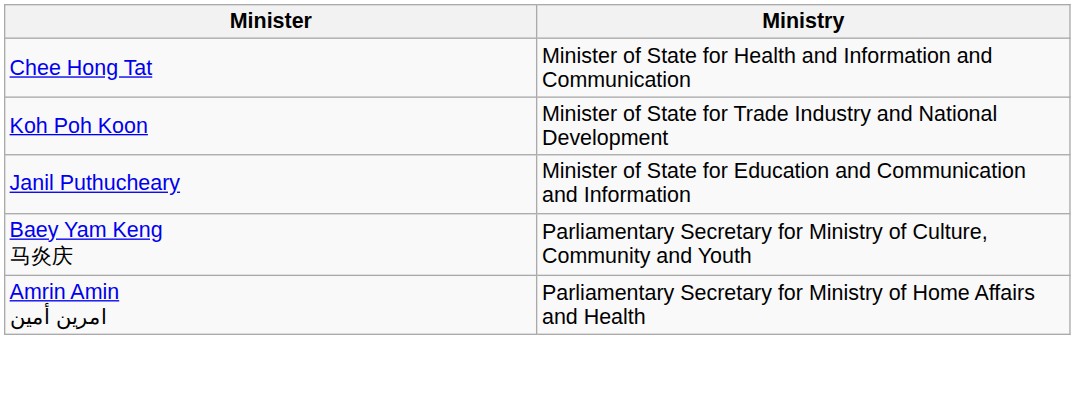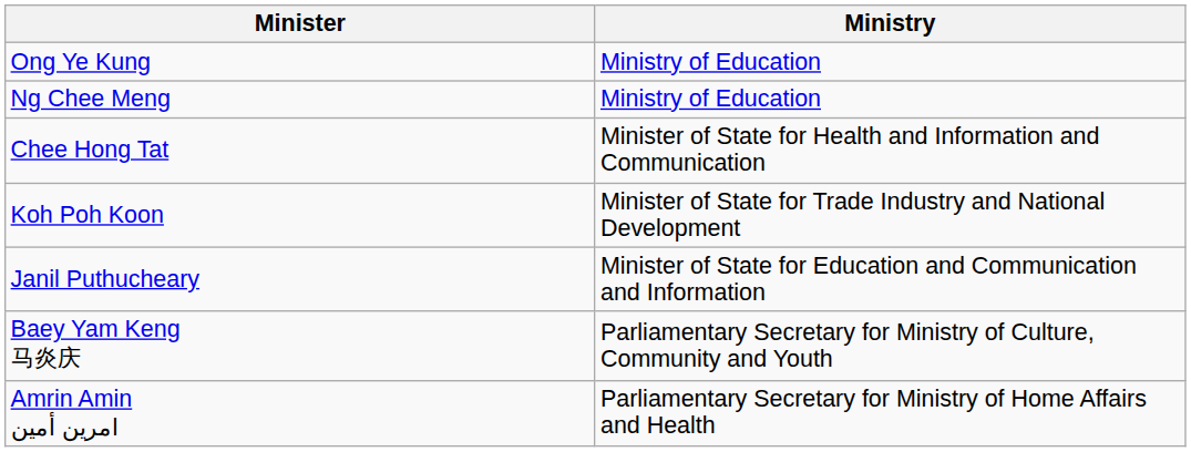+ row: Ong Ye Kung | Ministry of Education
+ row: Ng Chee Meng | Ministry of Education
